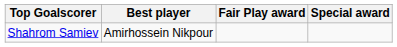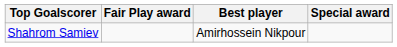columns swapped: Best player <-> Fair Play award
